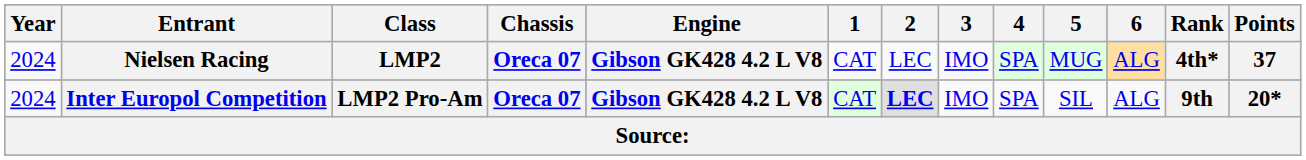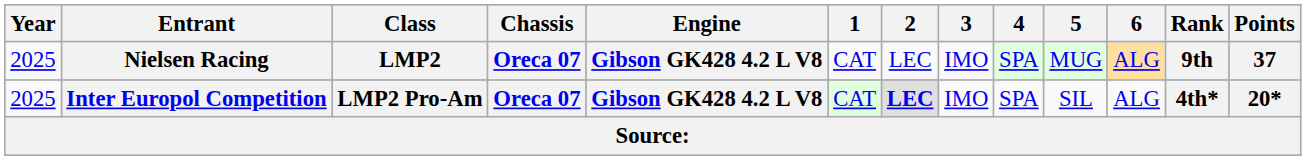Nielsen Racing | Year: 2024 -> 2025
Nielsen Racing | Rank: 4th* -> 9th
Inter Europol Competition | Year: 2024 -> 2025
Inter Europol Competition | Rank: 9th -> 4th*
